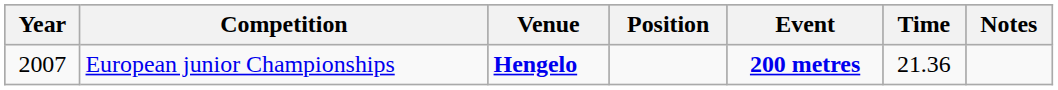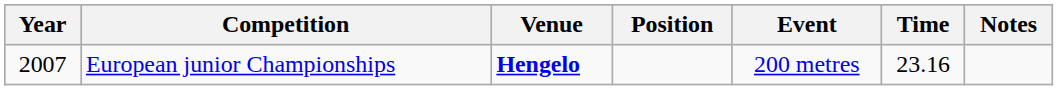European junior Championships | Event: bold -> normal
European junior Championships | Time: 21.36 -> 23.16
